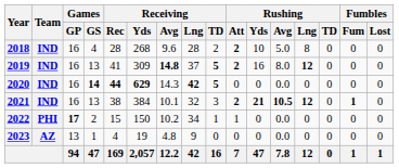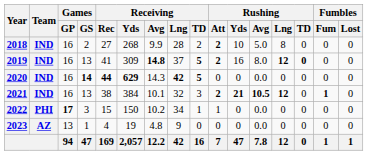2018 | Games / GS: 4 -> 2
2018 | Receiving / Rec: 28 -> 27
2018 | Receiving / Avg: 9.6 -> 9.9
2019 | Rushing / TD: normal -> bold
2022 | Games / GS: 2 -> 3
